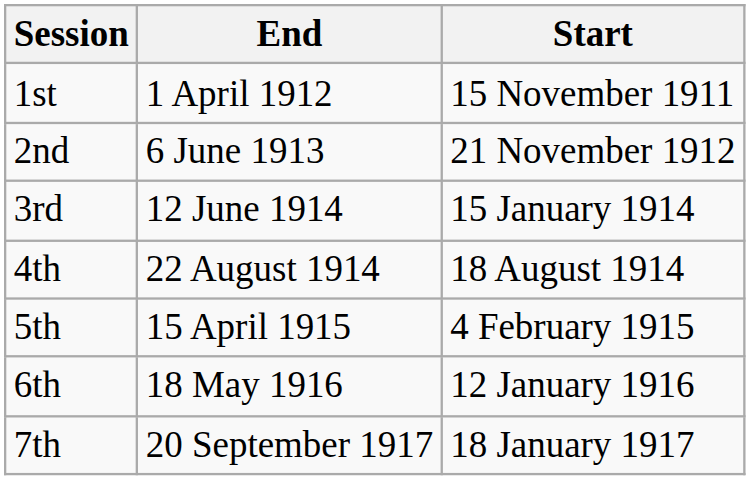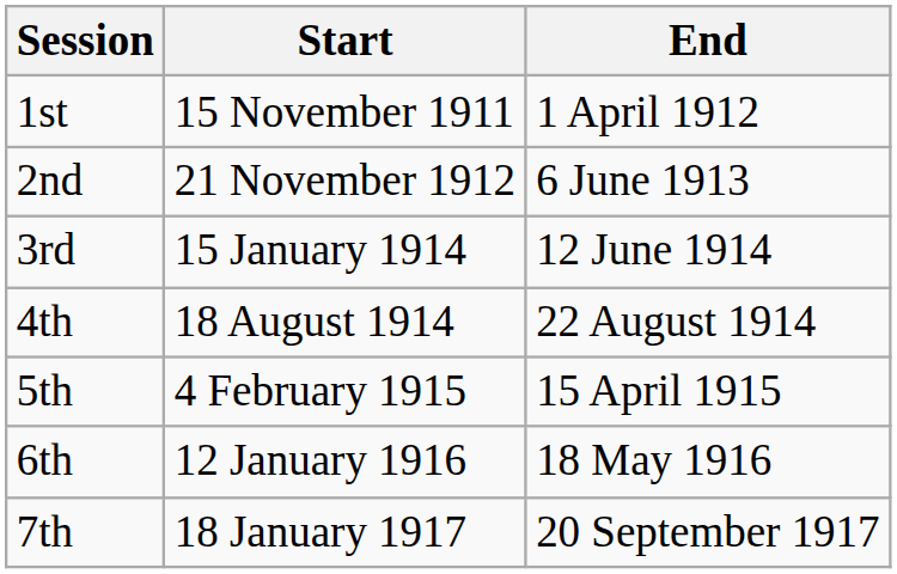columns swapped: Start <-> End
